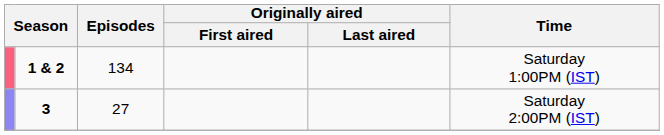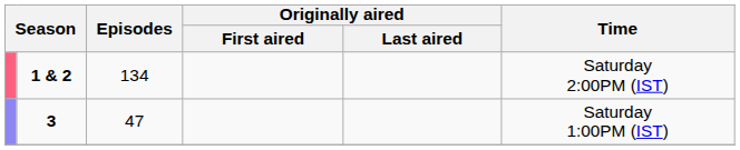1 & 2 | Time: Saturday 1:00PM (IST) -> Saturday 2:00PM (IST)
3 | Episodes: 27 -> 47
3 | Time: Saturday 2:00PM (IST) -> Saturday 1:00PM (IST)
